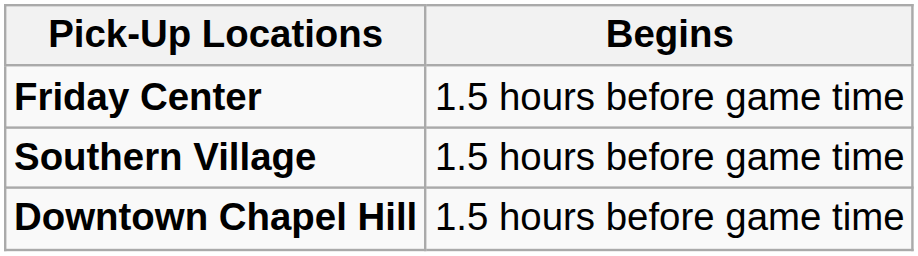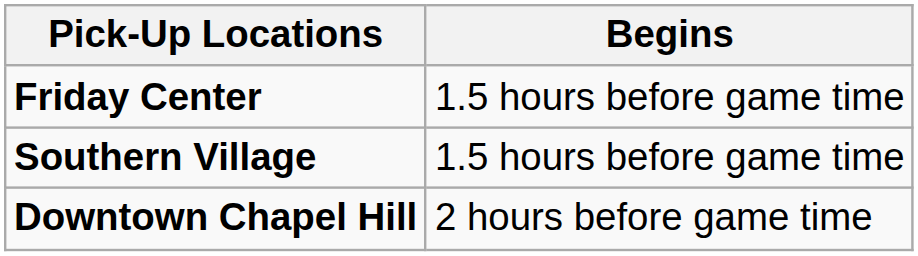Downtown Chapel Hill | Begins: 1.5 hours before game time -> 2 hours before game time
